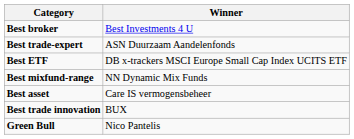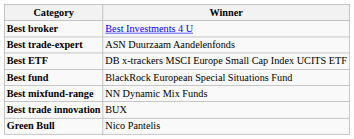+ row: Best fund | BlackRock European Special Situations Fund
- row: Best asset | Care IS vermogensbeheer
